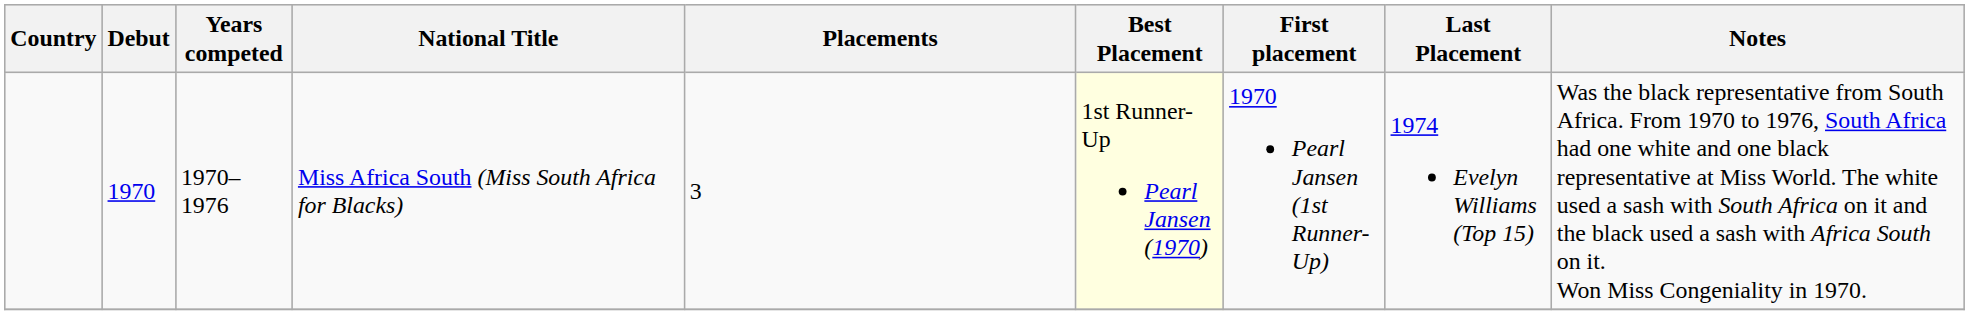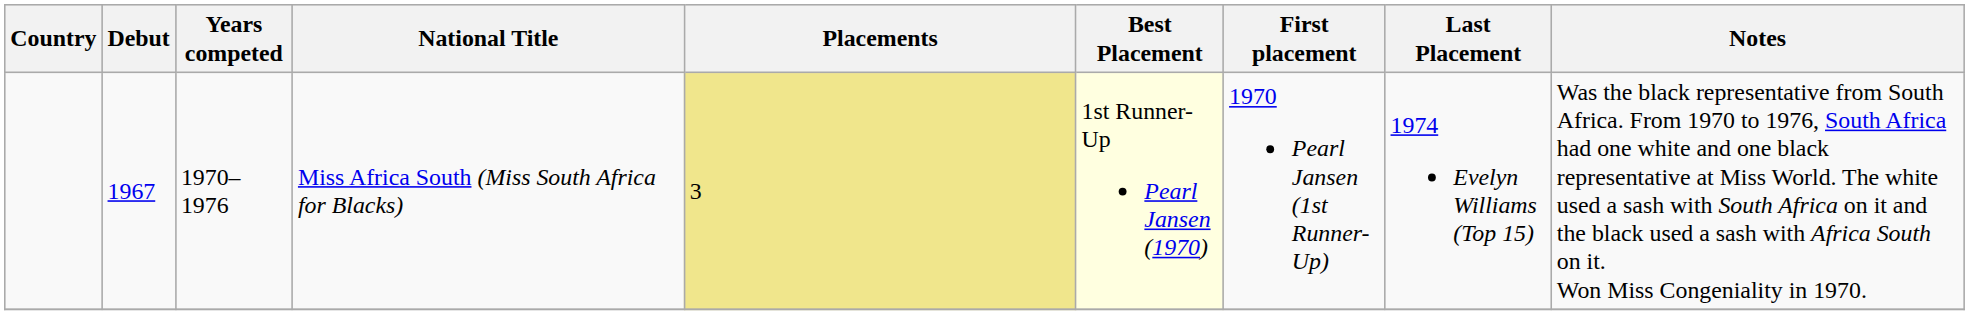Miss Africa South (Miss South Africa for Blacks) | Debut: 1970 -> 1967
Miss Africa South (Miss South Africa for Blacks) | Placements: no background -> khaki background
